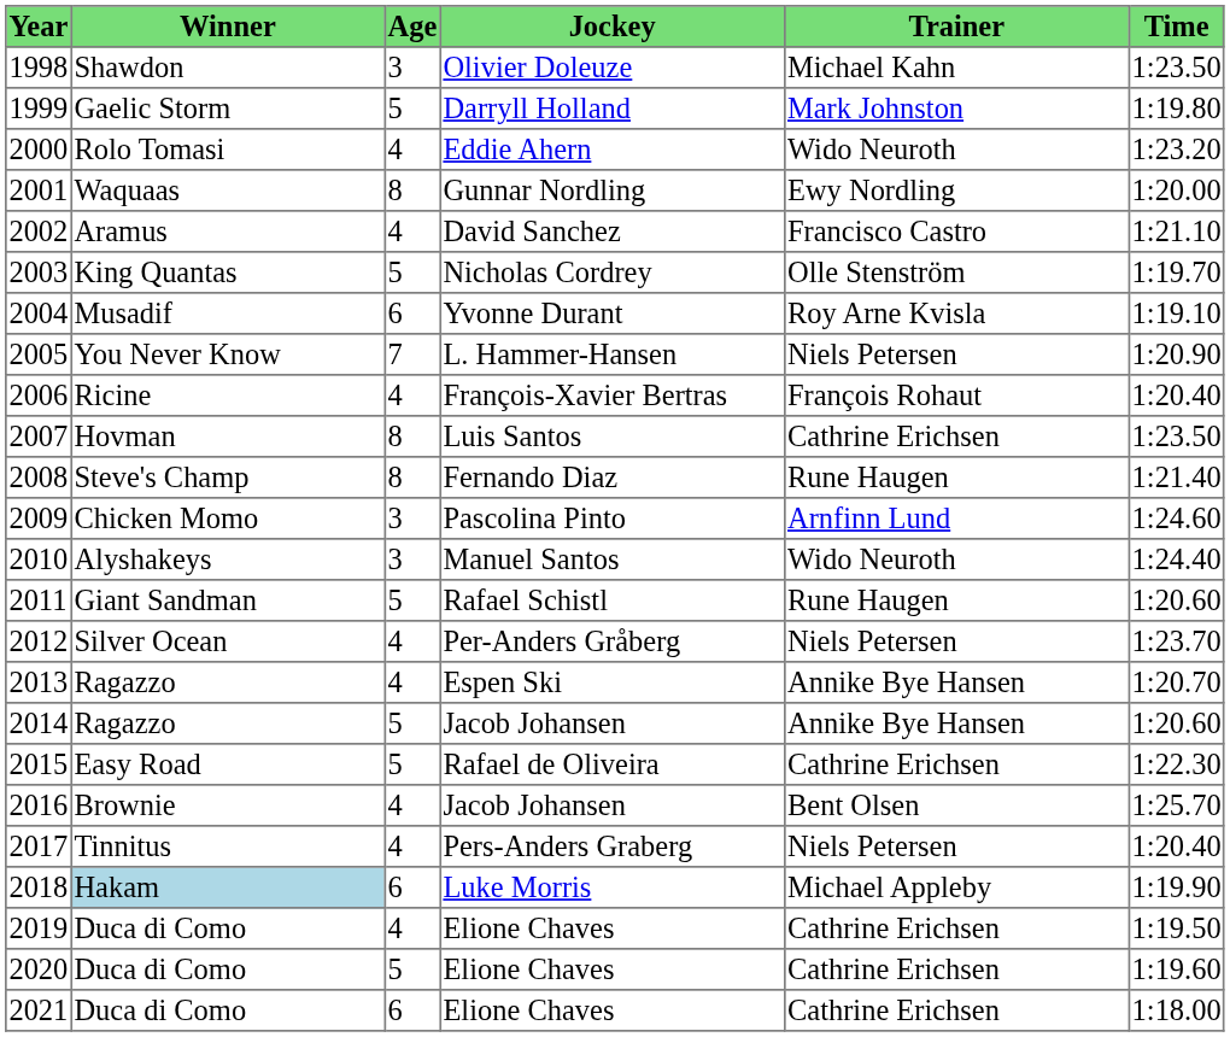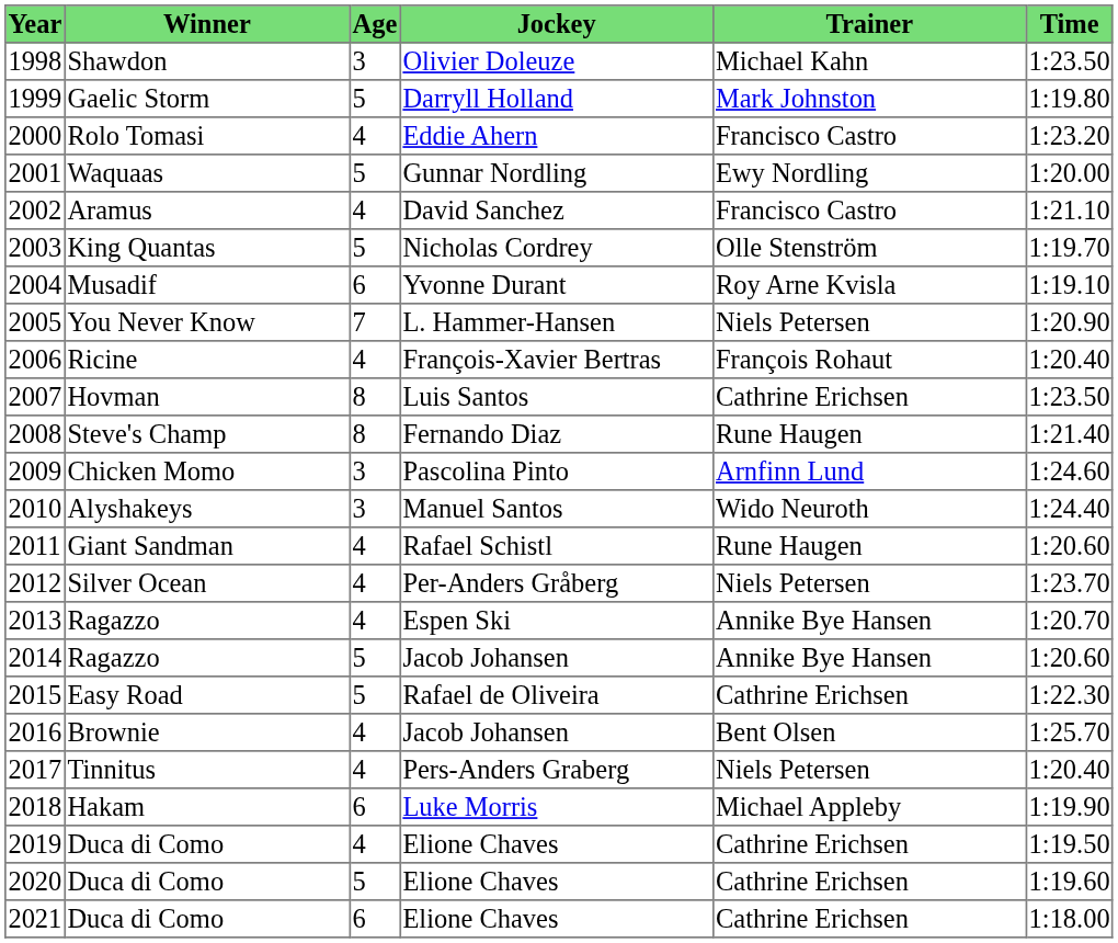2000 | Trainer: Wido Neuroth -> Francisco Castro
2001 | Age: 8 -> 5
2011 | Age: 5 -> 4
2018 | Winner: lightblue background -> no background
